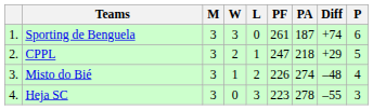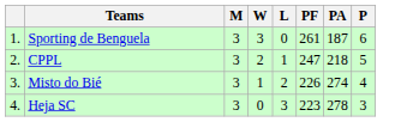- column: Diff | +74 | +29 | –48 | –55
